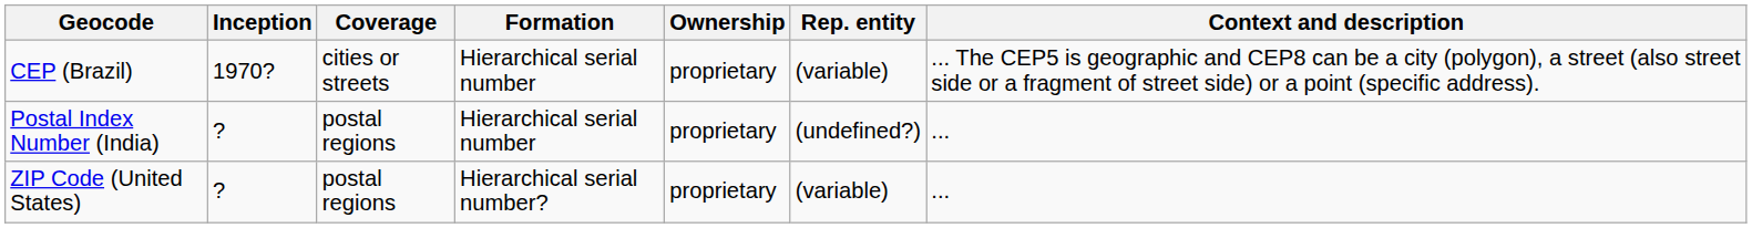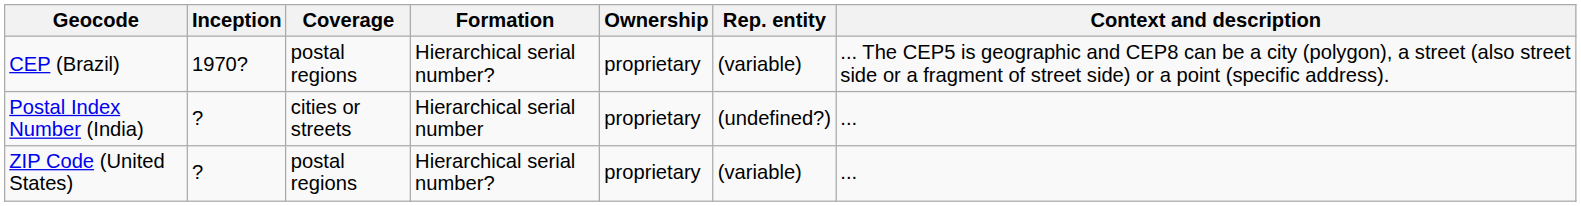CEP (Brazil) | Coverage: cities or streets -> postal regions
CEP (Brazil) | Formation: Hierarchical serial number -> Hierarchical serial number?
Postal Index Number (India) | Coverage: postal regions -> cities or streets
